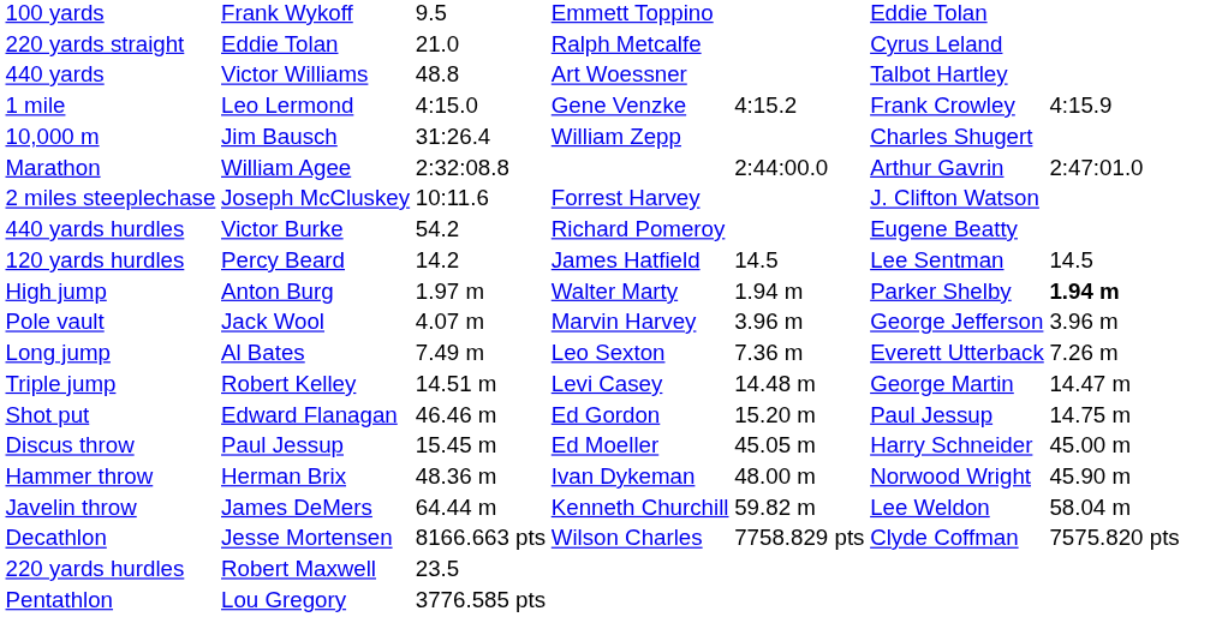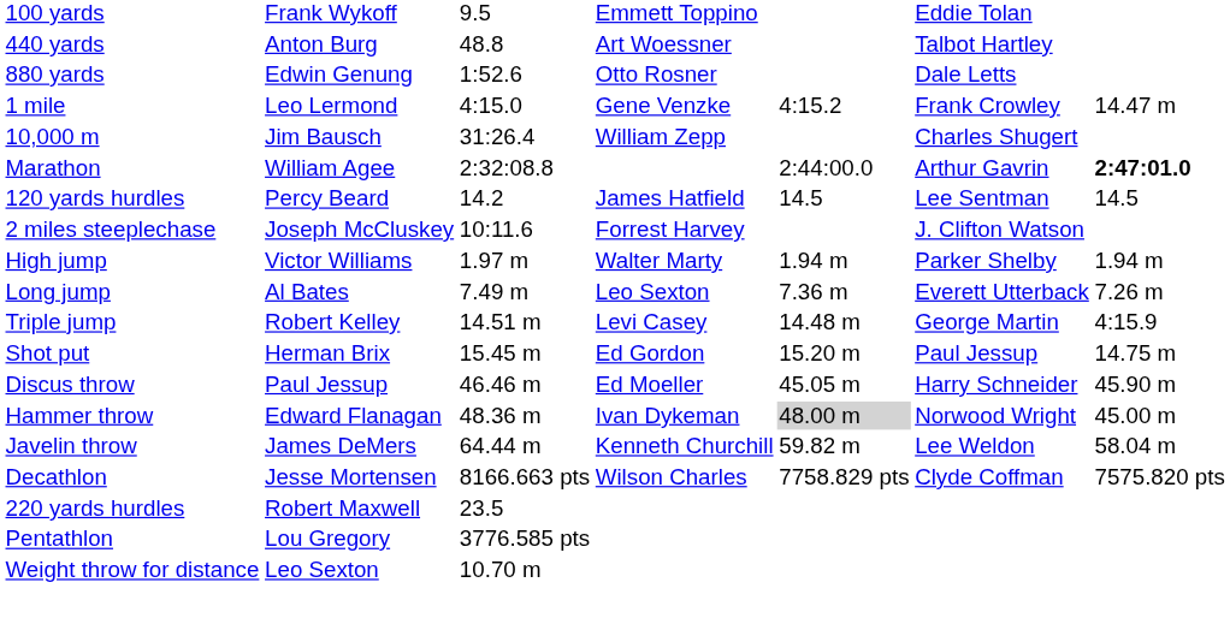- row: 220 yards straight | Eddie Tolan | 21.0 | Ralph Metcalfe | Cyrus Leland
440 yards | column 2: Victor Williams -> Anton Burg
+ row: 880 yards | Edwin Genung | 1:52.6 | Otto Rosner | Dale Letts
1 mile | column 7: 4:15.9 -> 14.47 m
Marathon | column 7: normal -> bold
rows swapped: 120 yards hurdles <-> 2 miles steeplechase
- row: 440 yards hurdles | Victor Burke | 54.2 | Richard Pomeroy | Eugene Beatty
High jump | column 2: Anton Burg -> Victor Williams
High jump | column 7: bold -> normal
- row: Pole vault | Jack Wool | 4.07 m | Marvin Harvey | 3.96 m | George Jefferson | 3.96 m
Triple jump | column 7: 14.47 m -> 4:15.9
Shot put | column 2: Edward Flanagan -> Herman Brix
Shot put | column 3: 46.46 m -> 15.45 m
Discus throw | column 3: 15.45 m -> 46.46 m
Discus throw | column 7: 45.00 m -> 45.90 m
Hammer throw | column 2: Herman Brix -> Edward Flanagan
Hammer throw | column 5: no background -> lightgrey background
Hammer throw | column 7: 45.90 m -> 45.00 m
+ row: Weight throw for distance | Leo Sexton | 10.70 m
